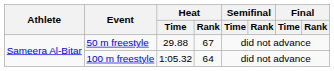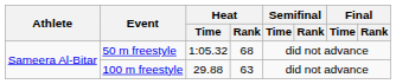50 m freestyle | Heat / Time: 29.88 -> 1:05.32
50 m freestyle | Heat / Rank: 67 -> 68
100 m freestyle | Heat / Time: 1:05.32 -> 29.88
100 m freestyle | Heat / Rank: 64 -> 63
